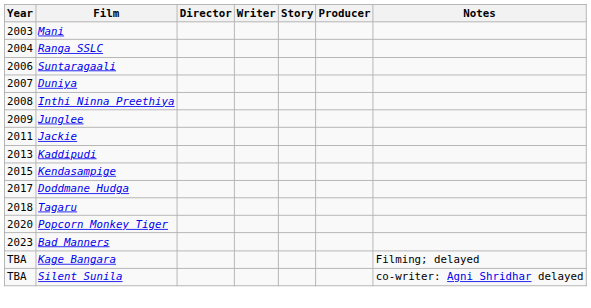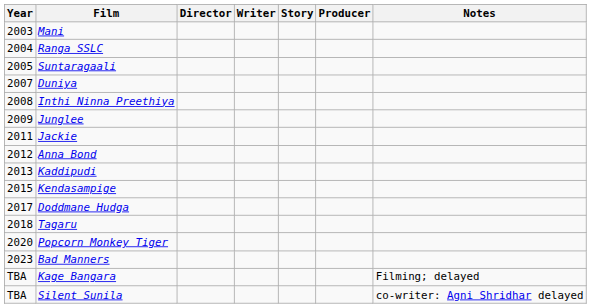Suntaragaali | Year: 2006 -> 2005
+ row: 2012 | Anna Bond
